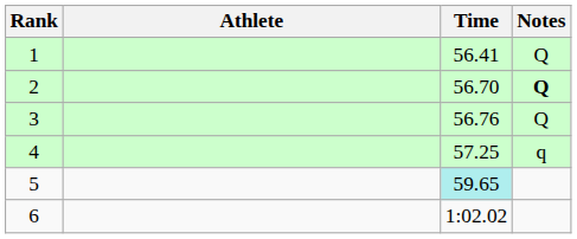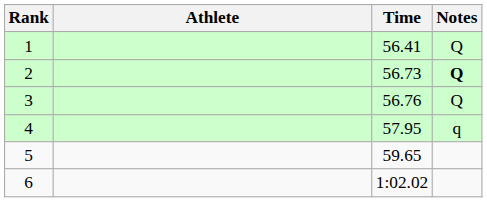2 | Time: 56.70 -> 56.73
4 | Time: 57.25 -> 57.95
5 | Time: paleturquoise background -> no background
